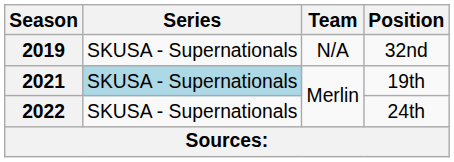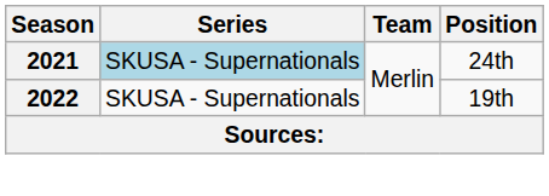- row: 2019 | SKUSA - Supernationals | N/A | 32nd
2021 | Position: 19th -> 24th
2022 | Position: 24th -> 19th
